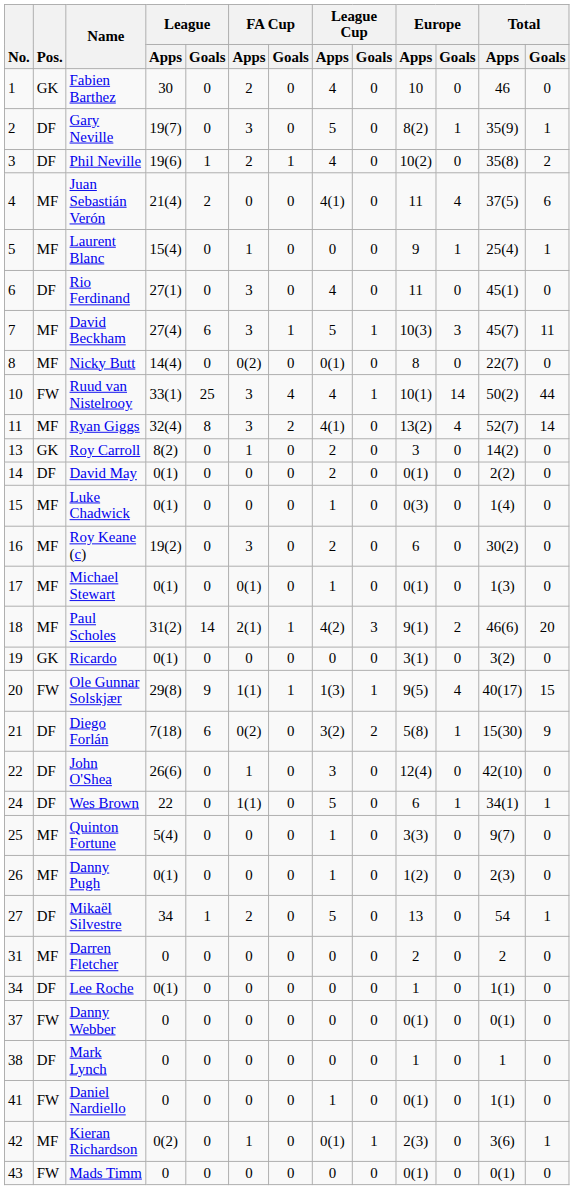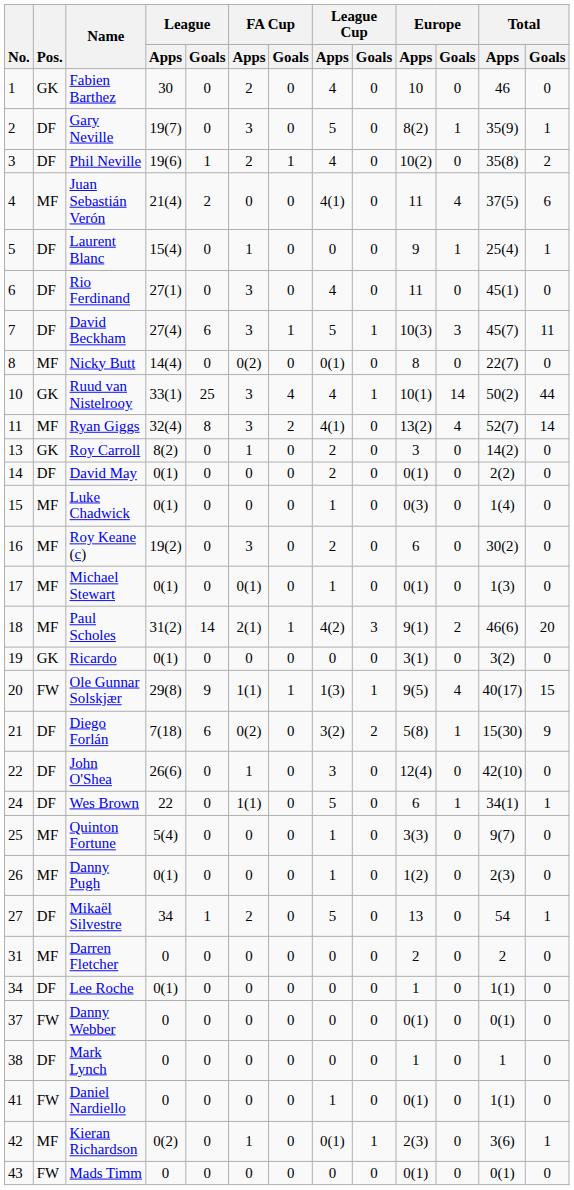Laurent Blanc | Pos.: MF -> DF
David Beckham | Pos.: MF -> DF
Ruud van Nistelrooy | Pos.: FW -> GK
